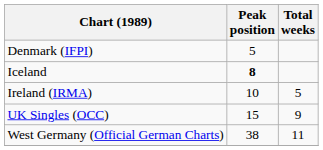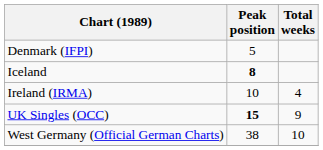Ireland (IRMA) | Total weeks: 5 -> 4
UK Singles (OCC) | Peak position: normal -> bold
West Germany (Official German Charts) | Total weeks: 11 -> 10
